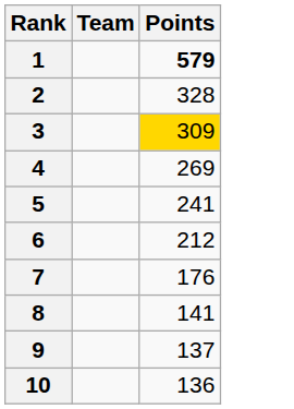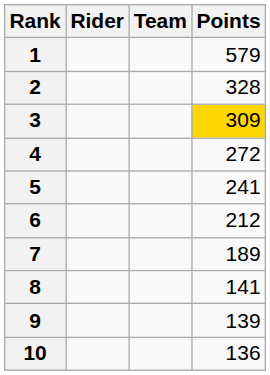+ column: Rider
1 | Points: bold -> normal
4 | Points: 269 -> 272
7 | Points: 176 -> 189
9 | Points: 137 -> 139
